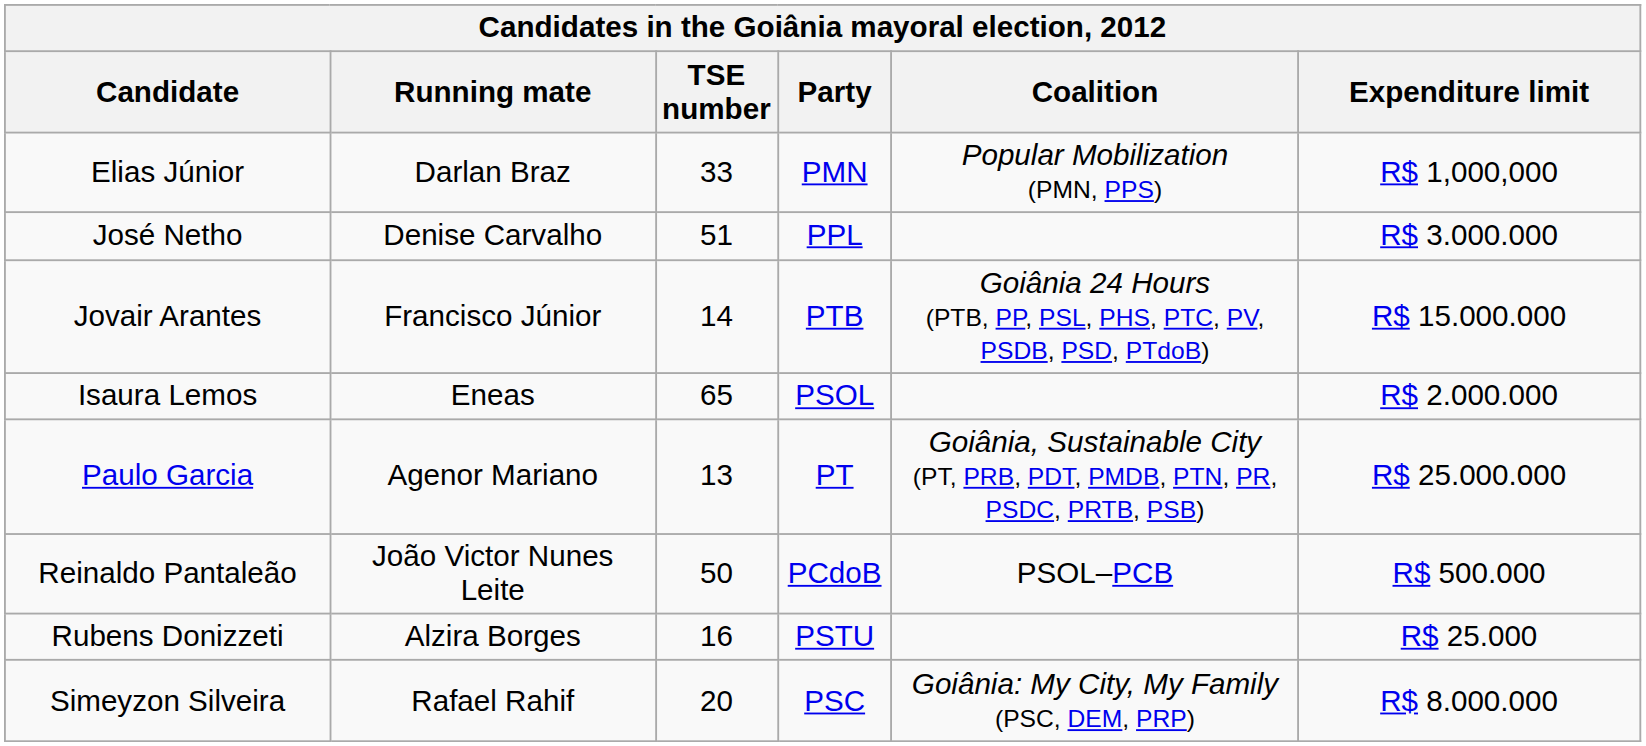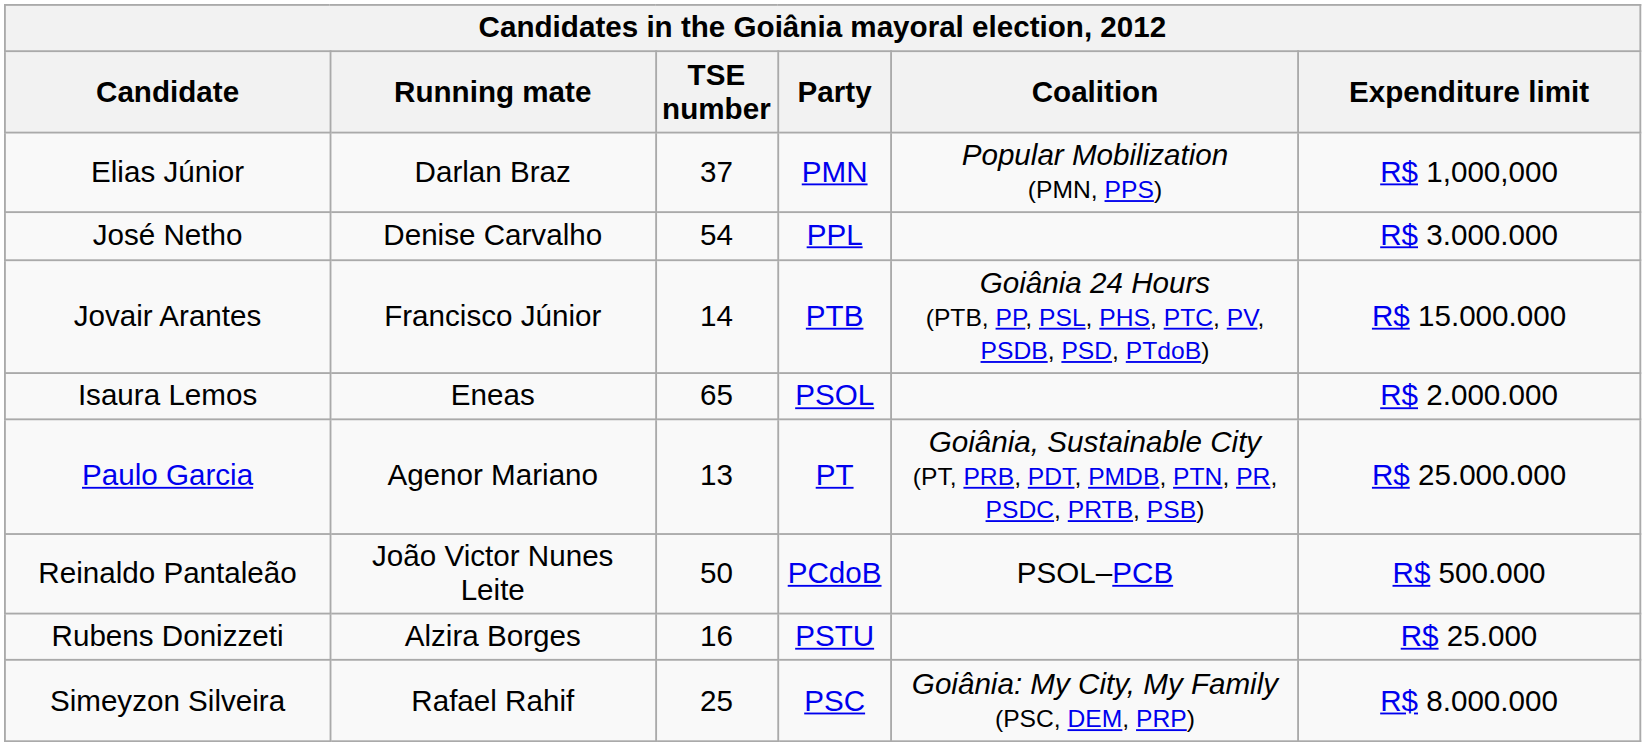Elias Júnior | TSE number: 33 -> 37
José Netho | TSE number: 51 -> 54
Simeyzon Silveira | TSE number: 20 -> 25
